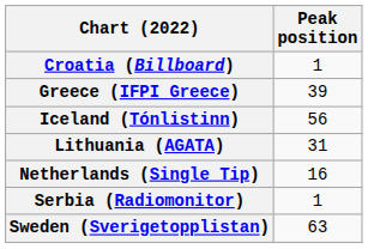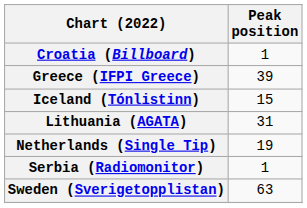Iceland (Tónlistinn) | Peak position: 56 -> 15
Netherlands (Single Tip) | Peak position: 16 -> 19
